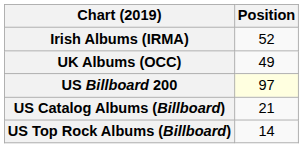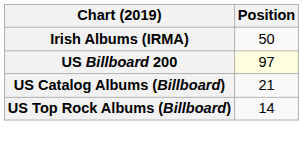Irish Albums (IRMA) | Position: 52 -> 50
- row: UK Albums (OCC) | 49
